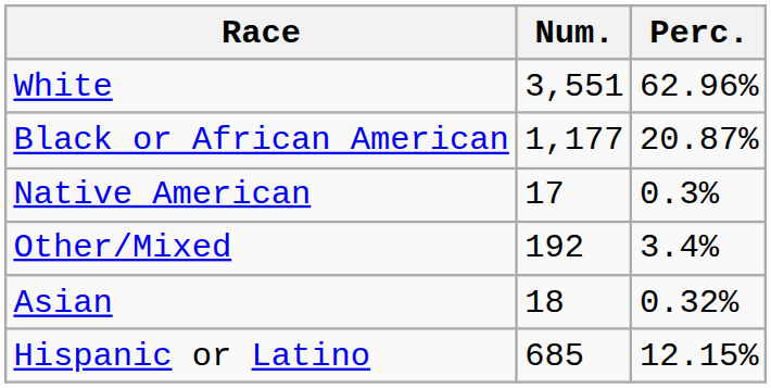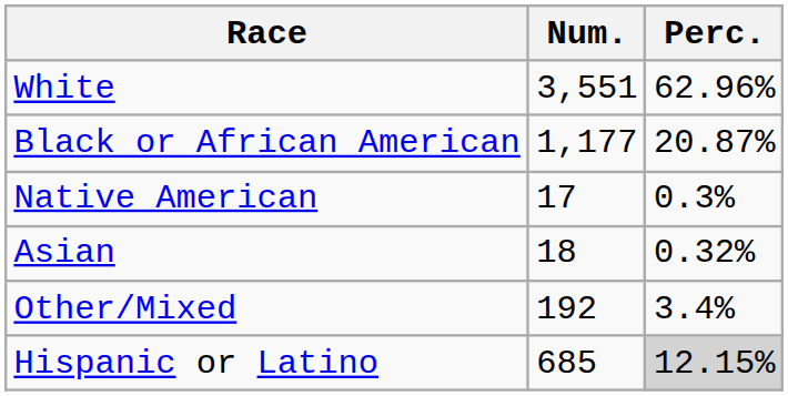rows swapped: Asian <-> Other/Mixed
Hispanic or Latino | Perc.: no background -> lightgrey background
